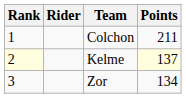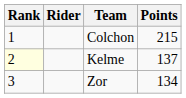Colchon | Points: 211 -> 215
Kelme | Points: lightyellow background -> no background
